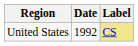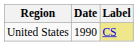United States | Date: 1992 -> 1990
